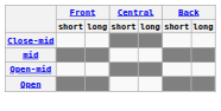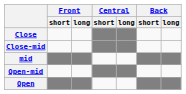+ row: Close
